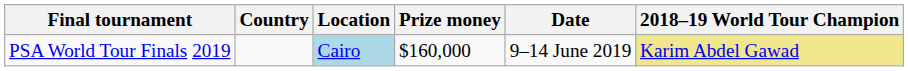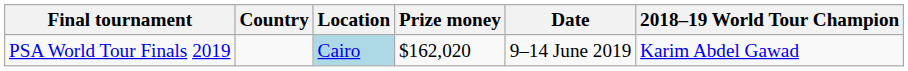PSA World Tour Finals 2019 | Prize money: $160,000 -> $162,020
PSA World Tour Finals 2019 | 2018–19 World Tour Champion: khaki background -> no background
